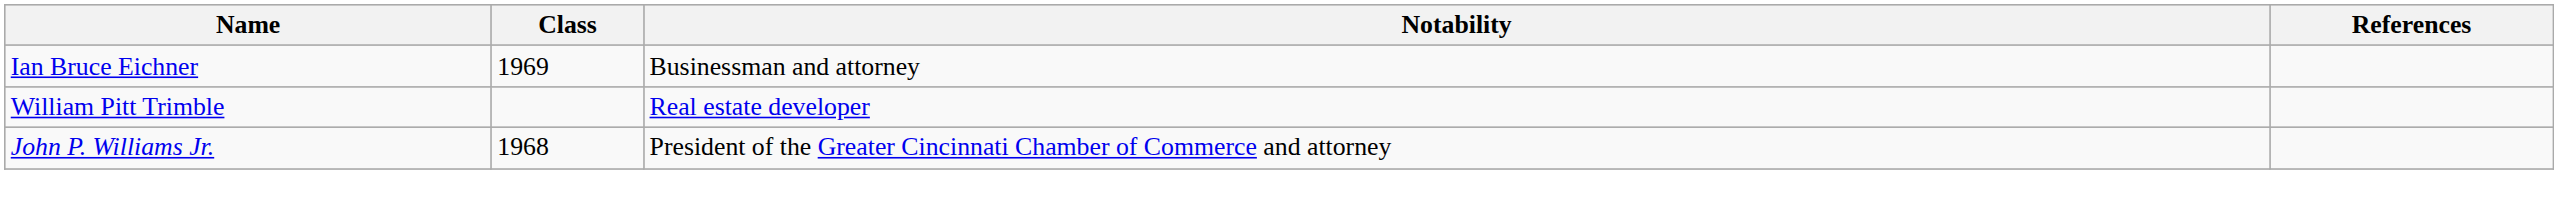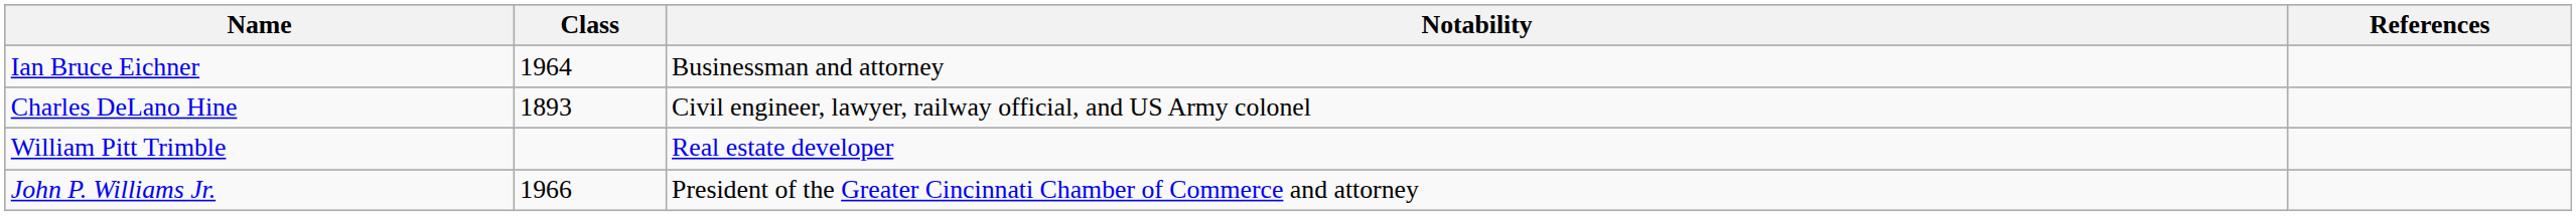Ian Bruce Eichner | Class: 1969 -> 1964
+ row: Charles DeLano Hine | 1893 | Civil engineer, lawyer, railway official, and US Army colonel
John P. Williams Jr. | Class: 1968 -> 1966
